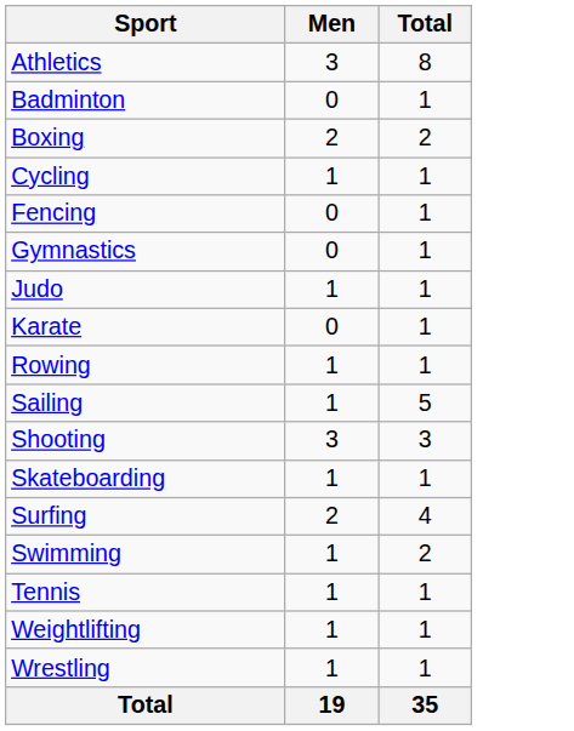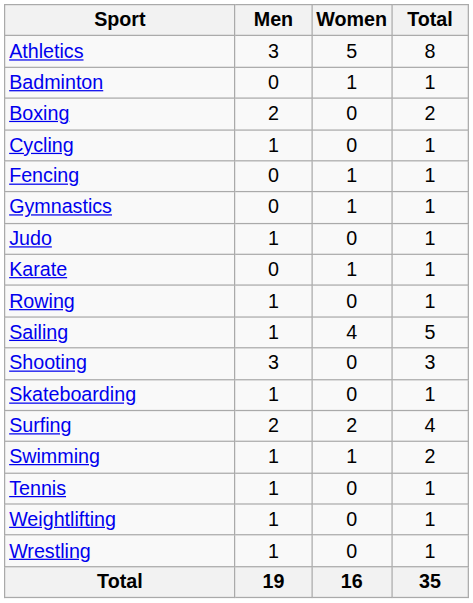+ column: Women | 5 | 1 | 0 | 0 | 1 | 1 | 0 | 1 | 0 | 4 | 0 | 0 | 2 | 1 | 0 | 0 | 0 | 16
